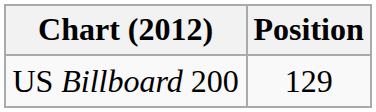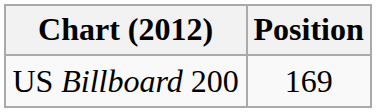US Billboard 200 | Position: 129 -> 169
